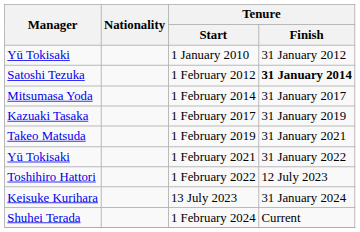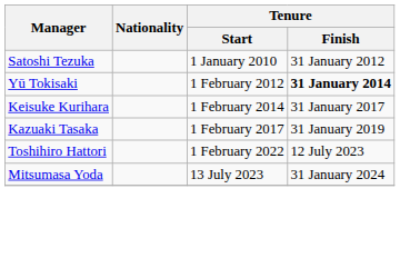1 January 2010 | Manager: Yū Tokisaki -> Satoshi Tezuka
1 February 2012 | Manager: Satoshi Tezuka -> Yū Tokisaki
1 February 2014 | Manager: Mitsumasa Yoda -> Keisuke Kurihara
- row: Takeo Matsuda | 1 February 2019 | 31 January 2021
- row: Yū Tokisaki | 1 February 2021 | 31 January 2022
13 July 2023 | Manager: Keisuke Kurihara -> Mitsumasa Yoda
- row: Shuhei Terada | 1 February 2024 | Current
